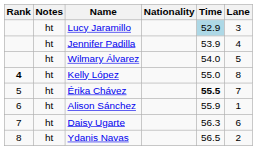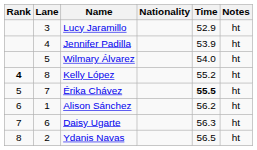columns swapped: Lane <-> Notes
Lucy Jaramillo | Time: lightblue background -> no background
Kelly López | Time: 55.0 -> 55.2
Alison Sánchez | Time: 55.9 -> 56.2
